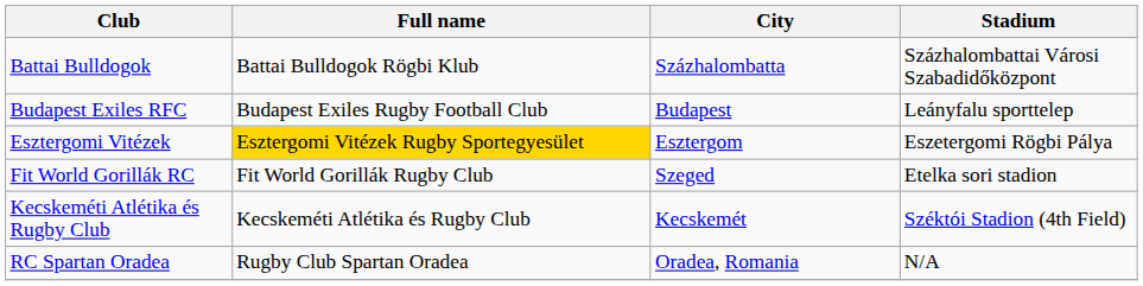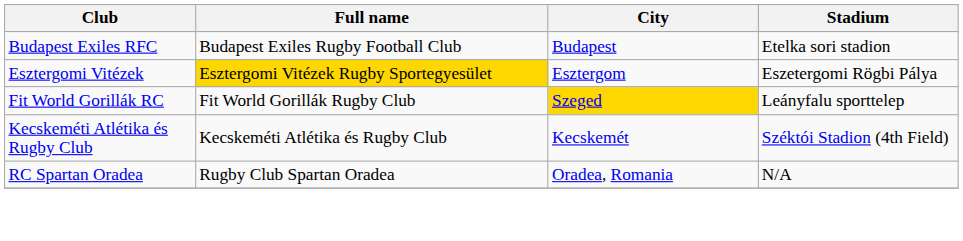- row: Battai Bulldogok | Battai Bulldogok Rögbi Klub | Százhalombatta | Százhalombattai Városi Szabadidőközpont
Budapest Exiles RFC | Stadium: Leányfalu sporttelep -> Etelka sori stadion
Fit World Gorillák RC | City: no background -> gold background
Fit World Gorillák RC | Stadium: Etelka sori stadion -> Leányfalu sporttelep
